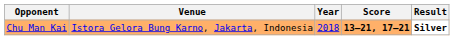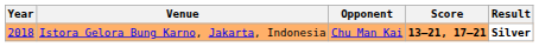columns swapped: Year <-> Opponent
